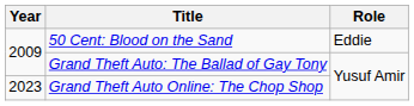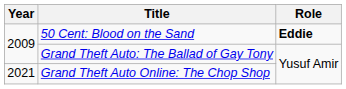50 Cent: Blood on the Sand | Role: normal -> bold
Grand Theft Auto Online: The Chop Shop | Year: 2023 -> 2021
